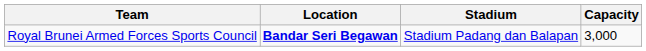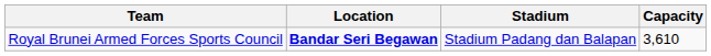Royal Brunei Armed Forces Sports Council | Capacity: 3,000 -> 3,610
